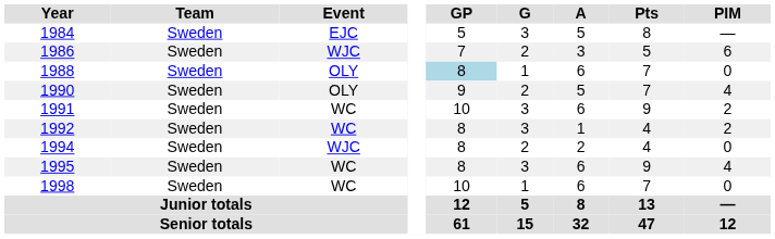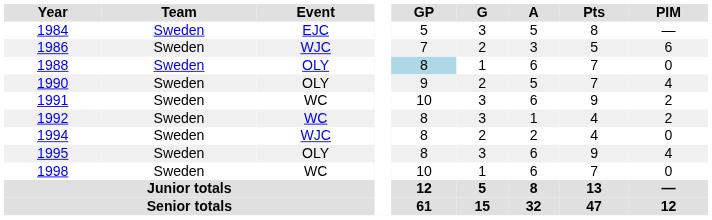1995 | Event: WC -> OLY
